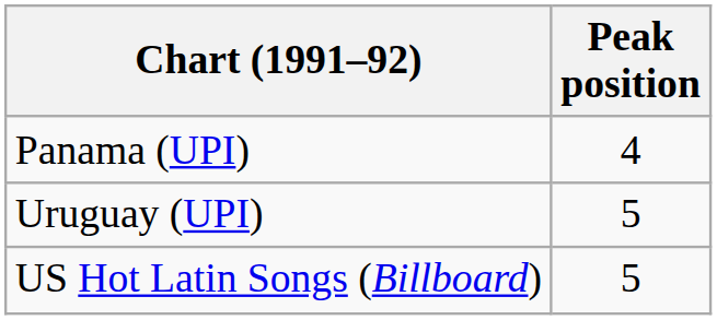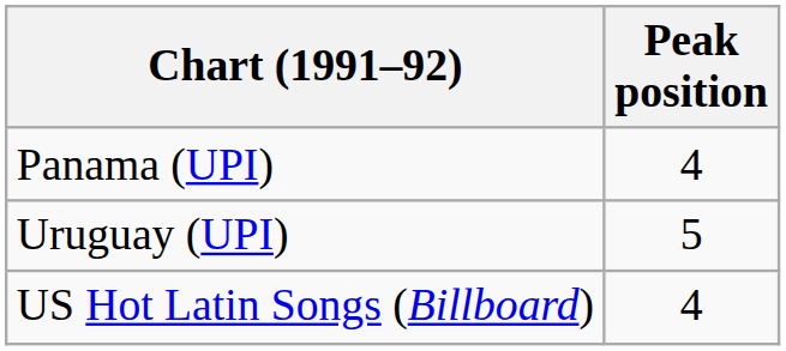US Hot Latin Songs (Billboard) | Peak position: 5 -> 4
